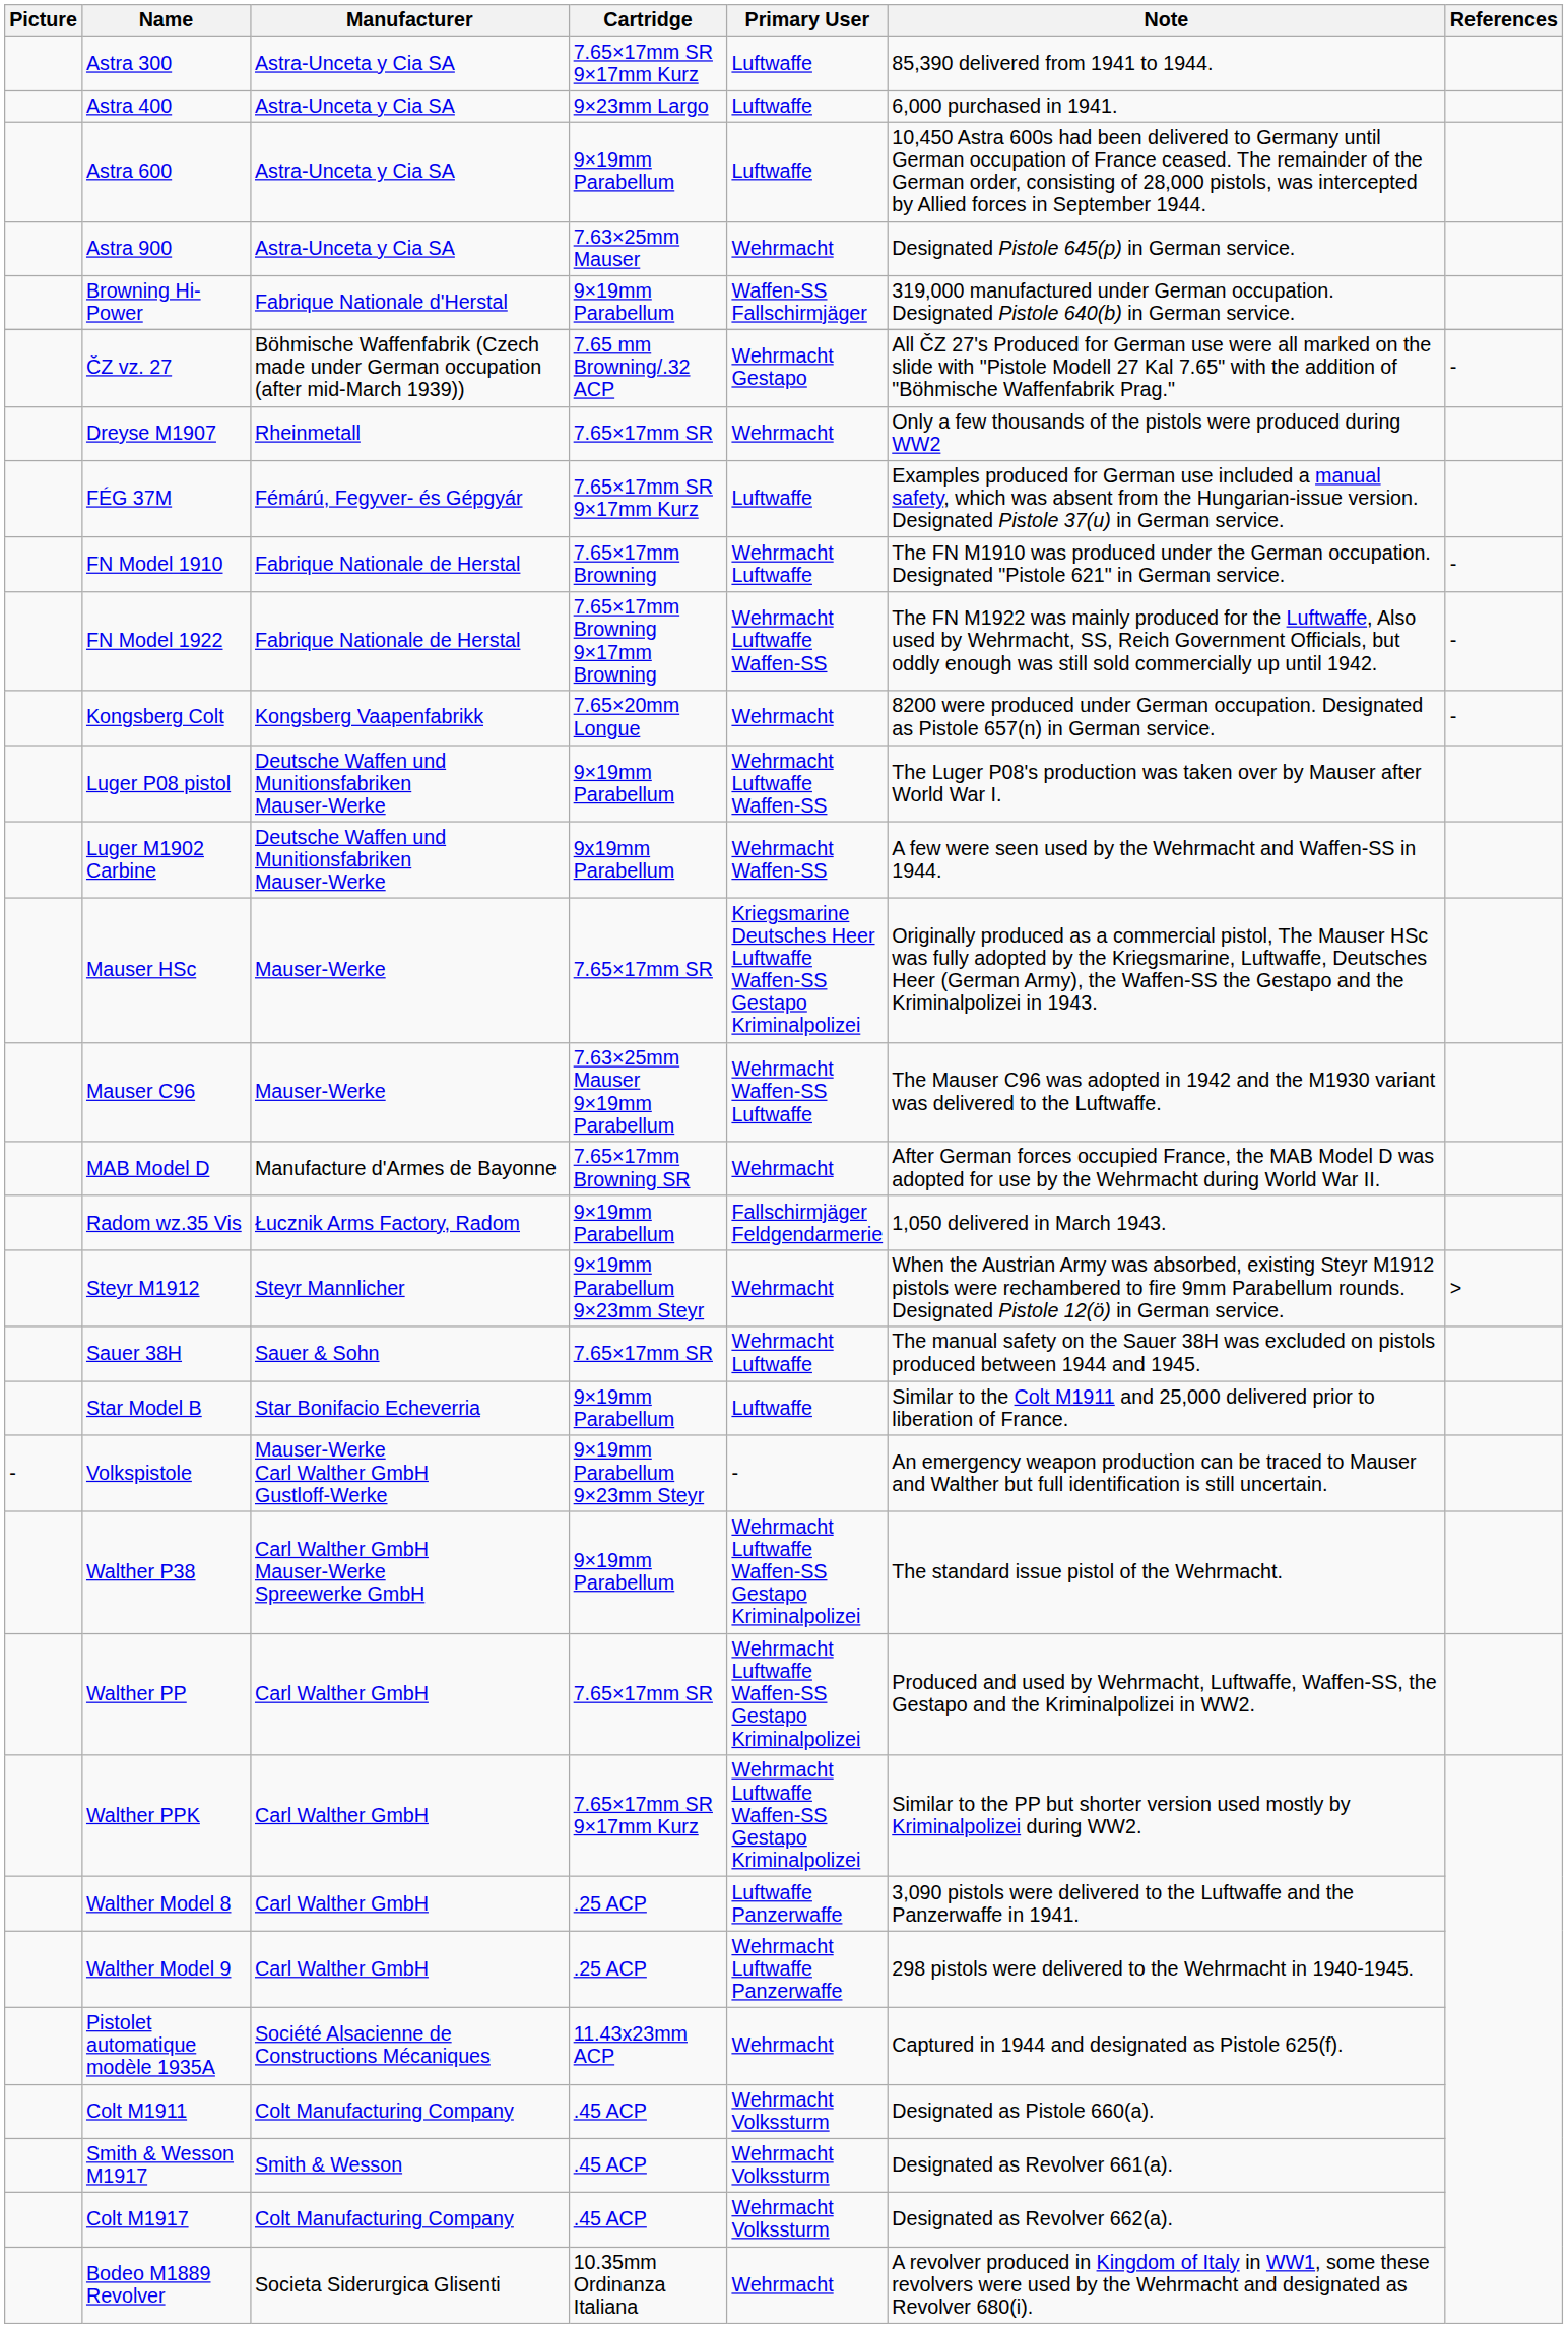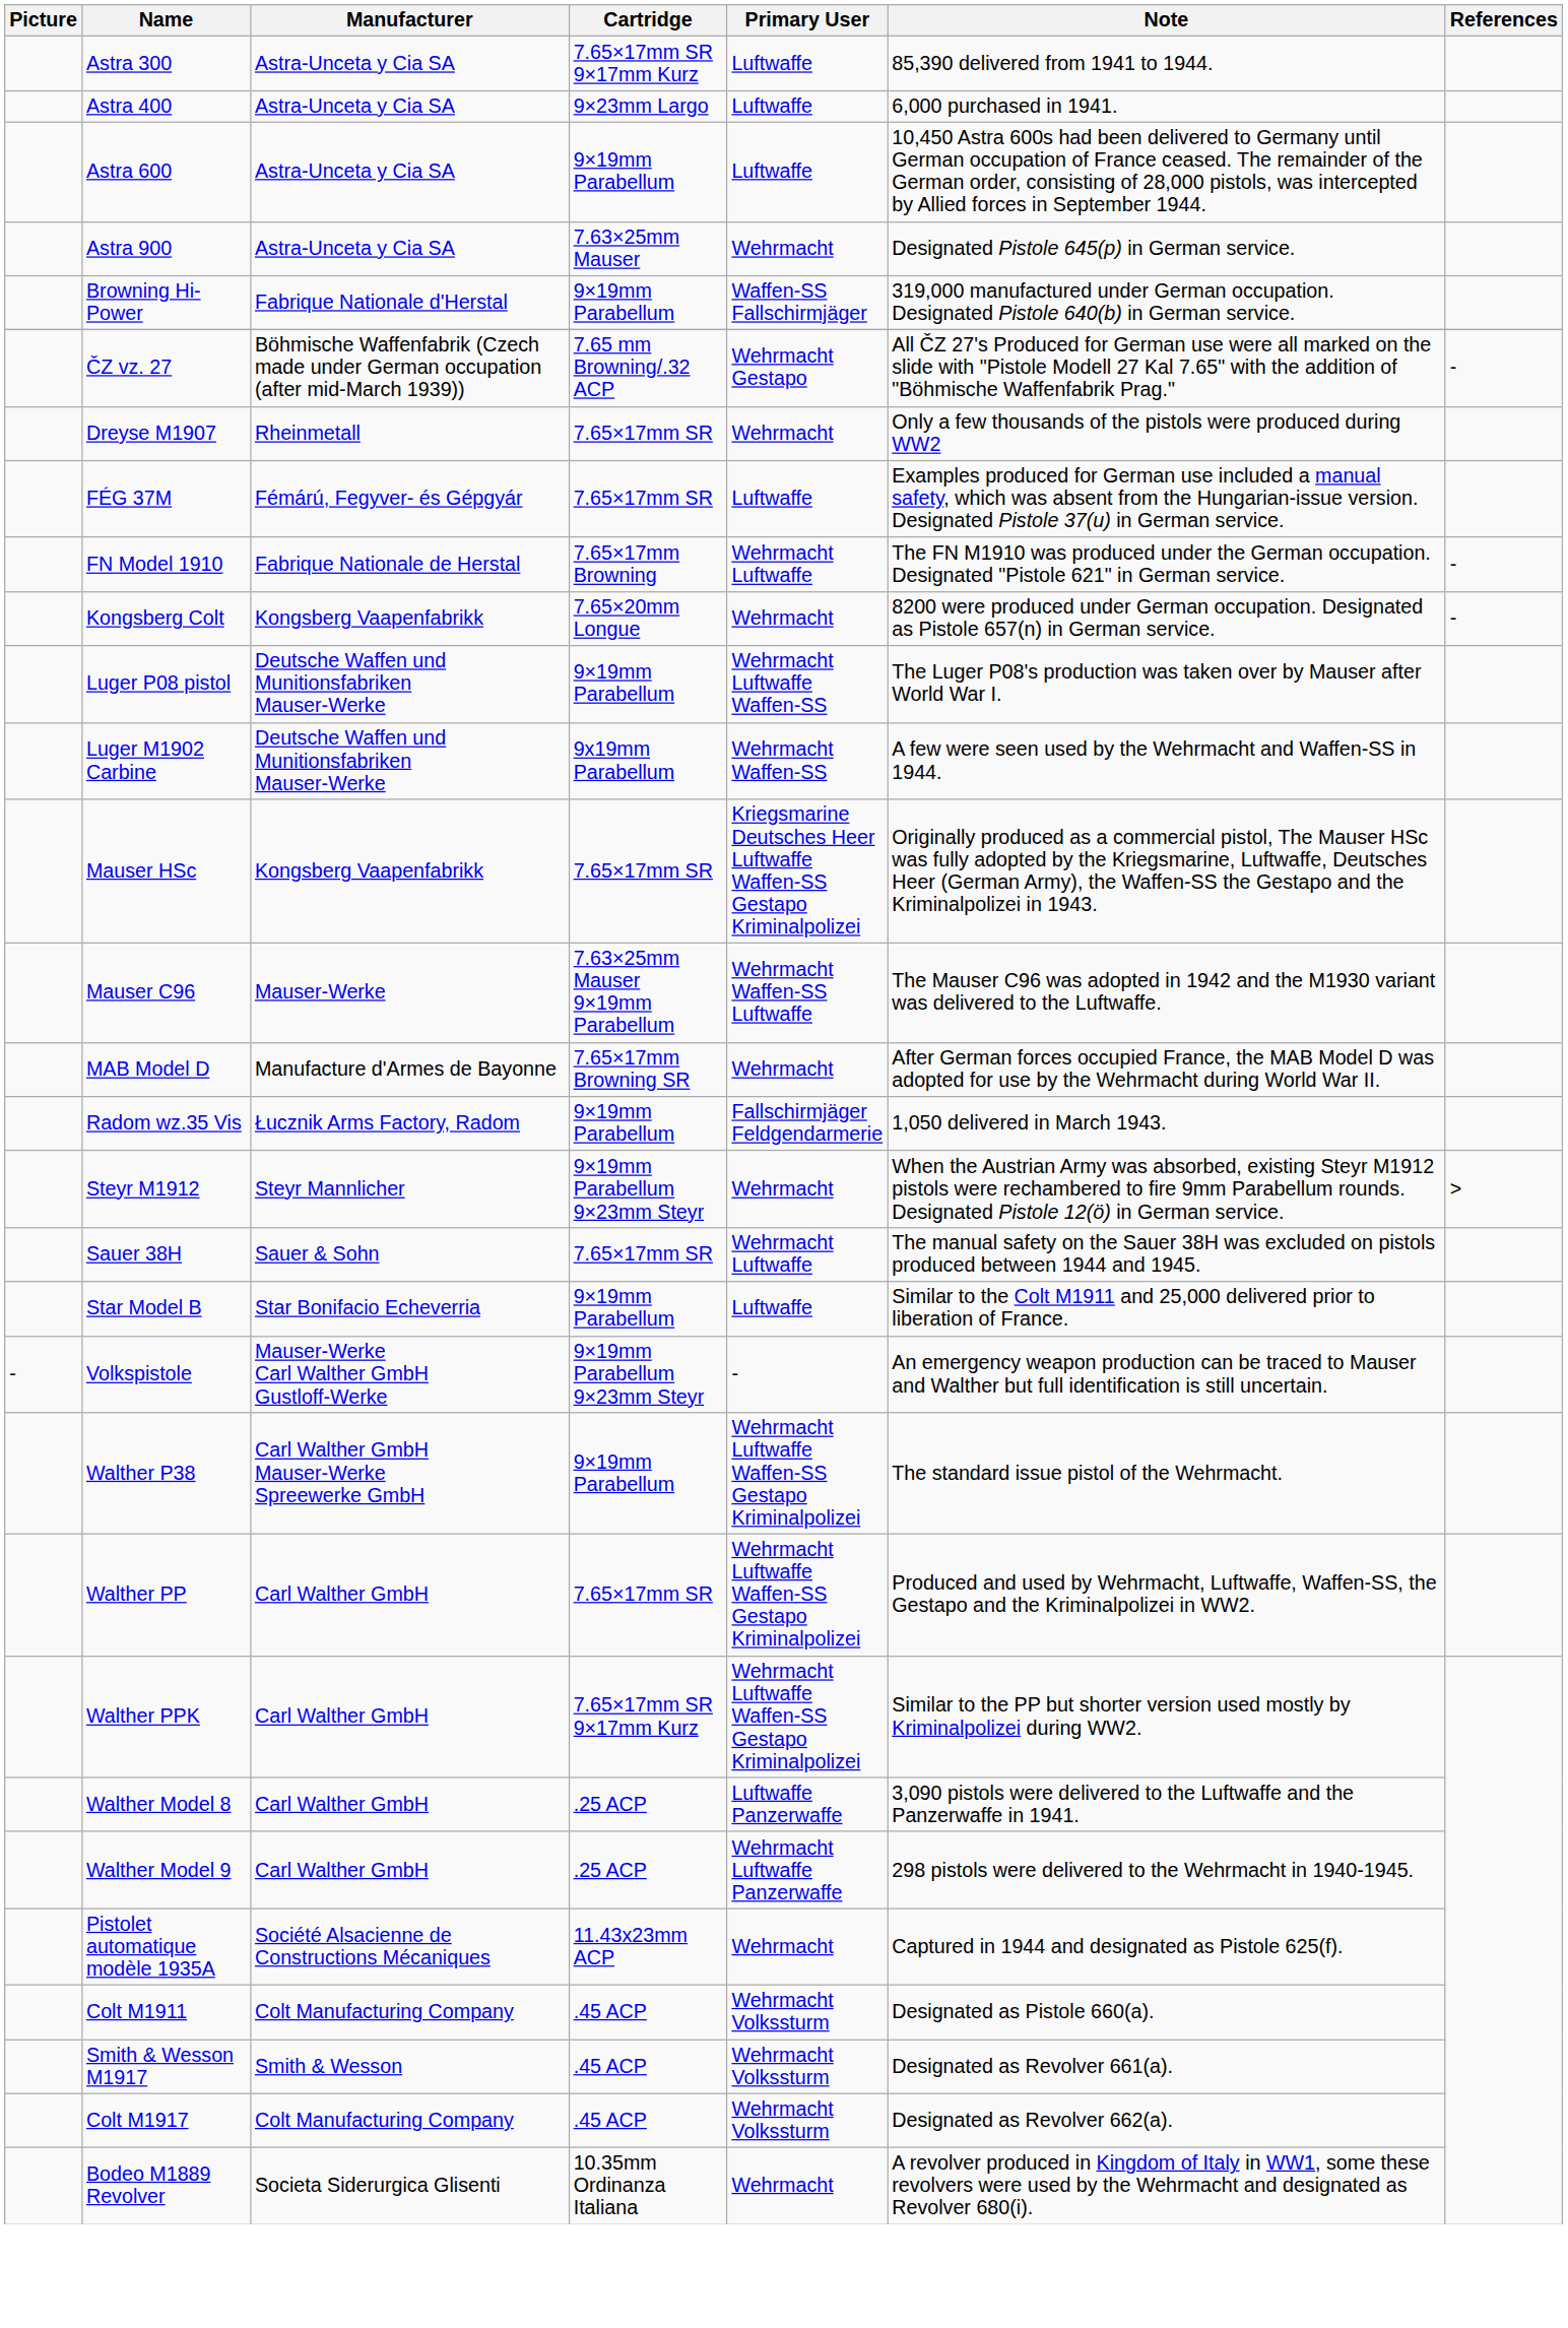FÉG 37M | Cartridge: 7.65×17mm SR 9×17mm Kurz -> 7.65×17mm SR
- row: FN Model 1922 | Fabrique Nationale de Herstal | 7.65×17mm Browning 9×17mm Browning | Wehrmacht Luftwaffe Waffen-SS | The FN M1922 was mainly produced for the Luftwaffe, Also used by Wehrmacht, SS, Reich Government Officials, but oddly enough was still sold commercially up until 1942. | -
Mauser HSc | Manufacturer: Mauser-Werke -> Kongsberg Vaapenfabrikk
